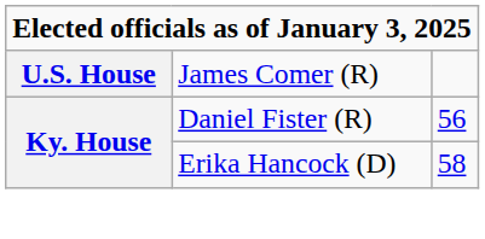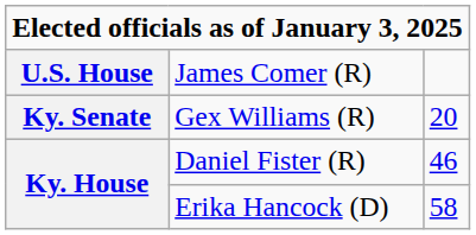+ row: Ky. Senate | Gex Williams (R) | 20
Daniel Fister (R) | column 3: 56 -> 46
